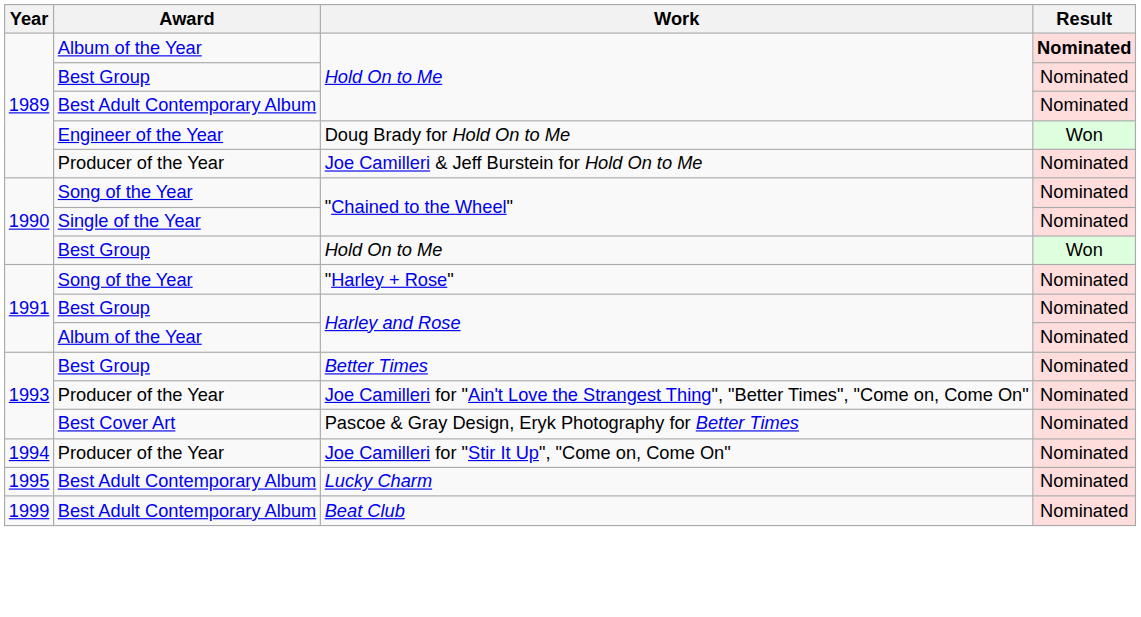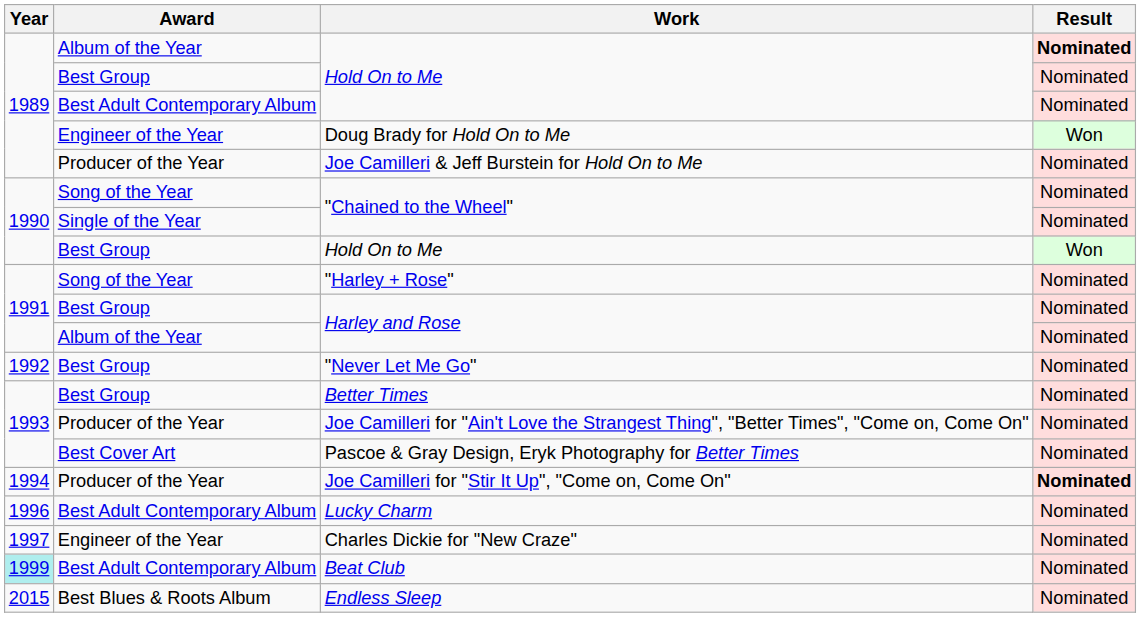+ row: 1992 | Best Group | "Never Let Me Go" | Nominated
Joe Camilleri for "Stir It Up", "Come on, Come On" | Result: normal -> bold
Lucky Charm | Year: 1995 -> 1996
+ row: 1997 | Engineer of the Year | Charles Dickie for "New Craze" | Nominated
Beat Club | Year: no background -> paleturquoise background
+ row: 2015 | Best Blues & Roots Album | Endless Sleep | Nominated
